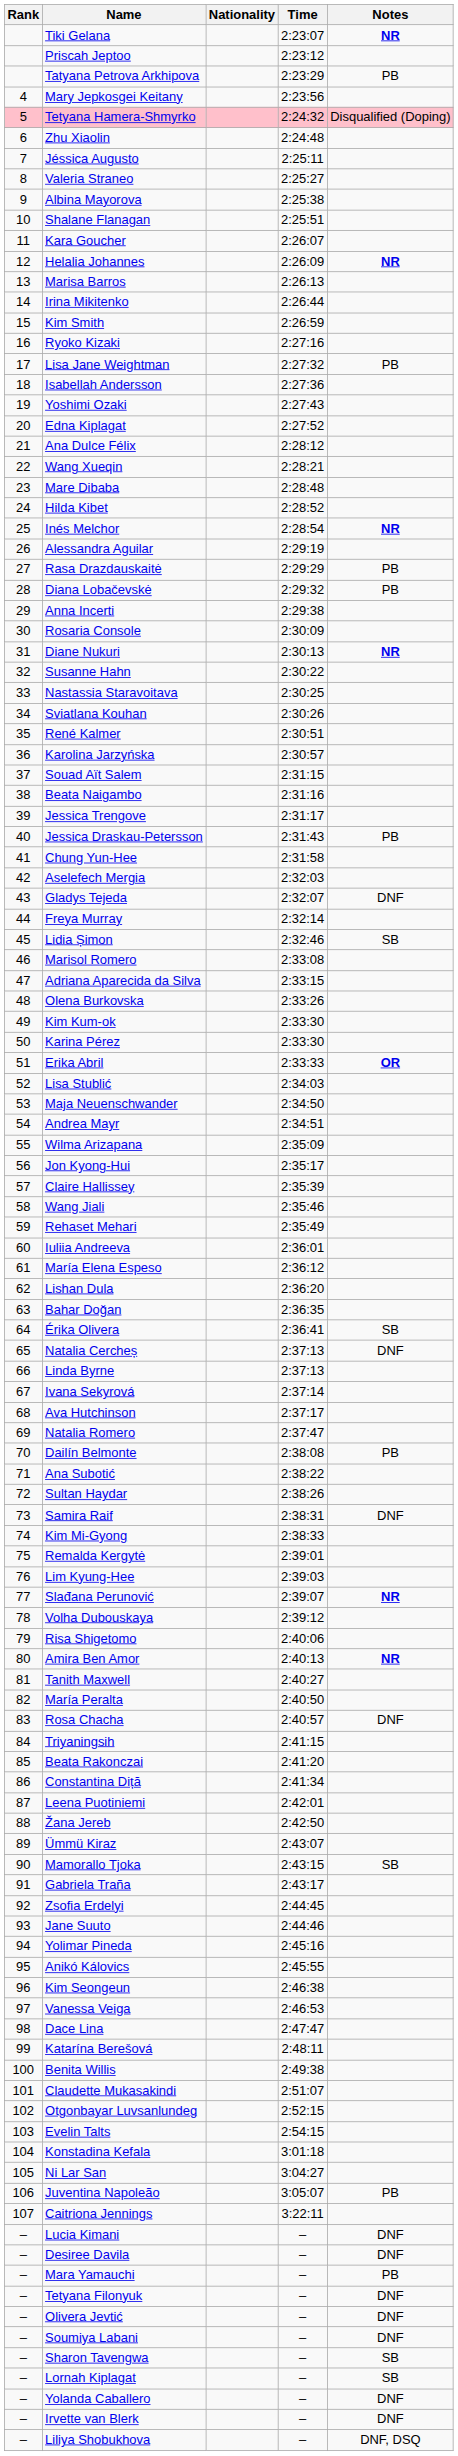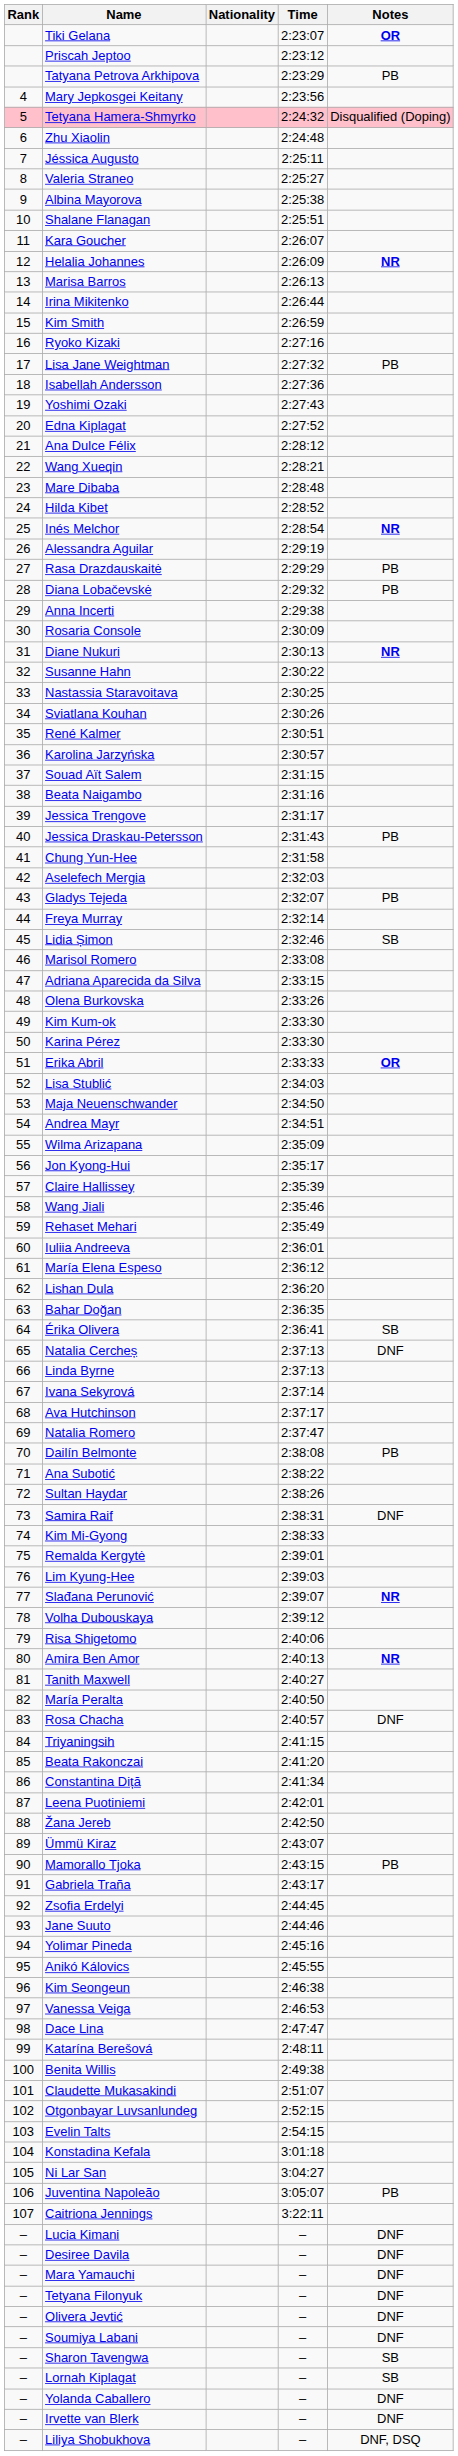Tiki Gelana | Notes: NR -> OR
Gladys Tejeda | Notes: DNF -> PB
Mamorallo Tjoka | Notes: SB -> PB
Mara Yamauchi | Notes: PB -> DNF
